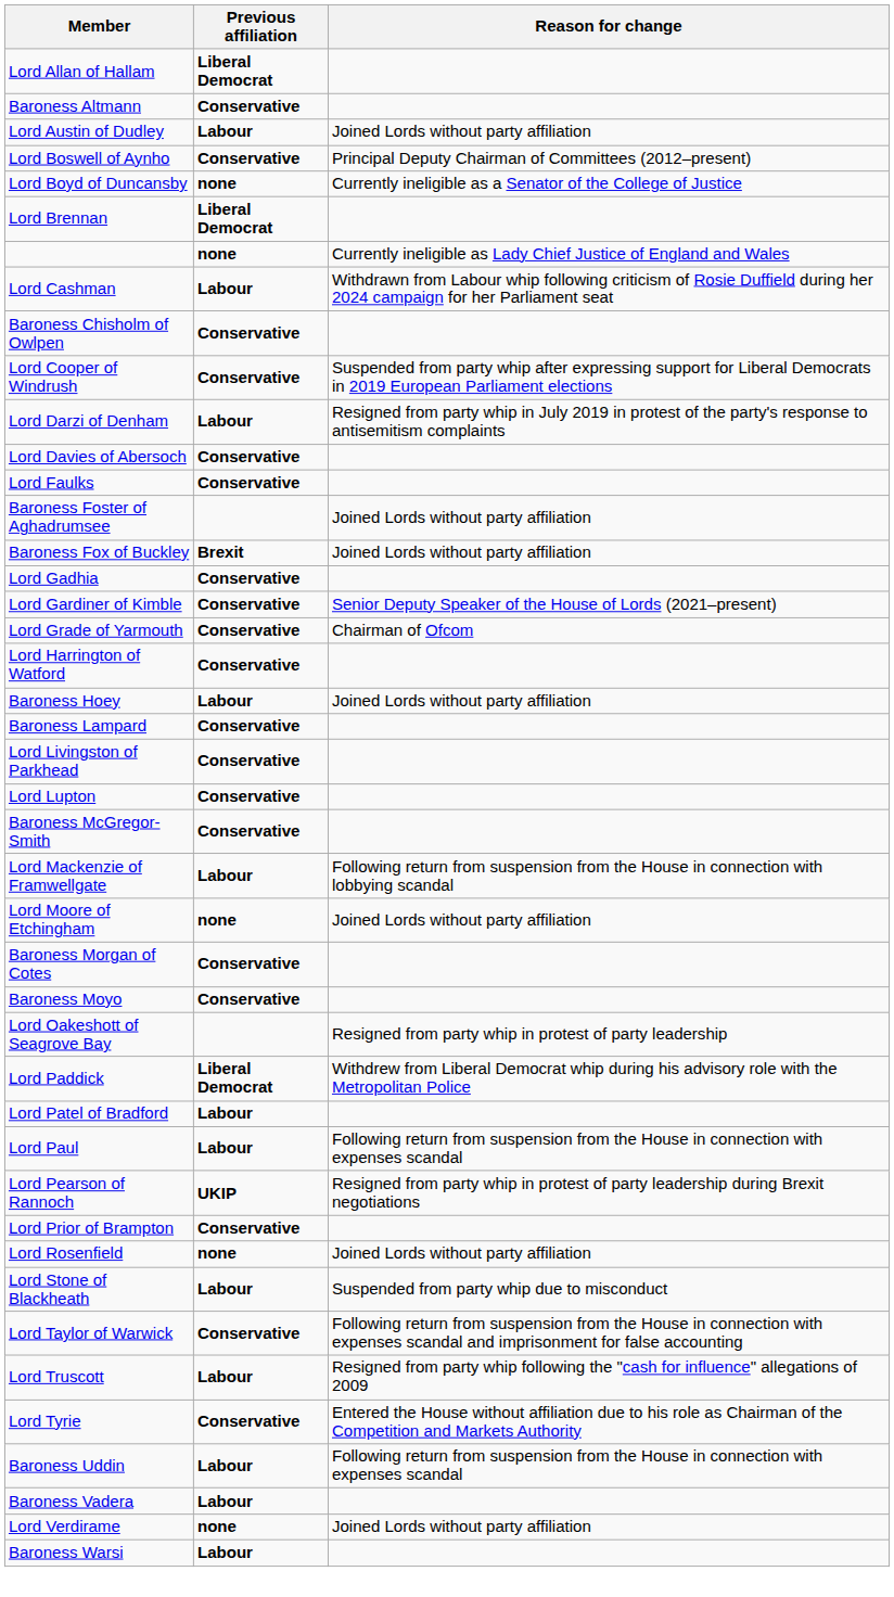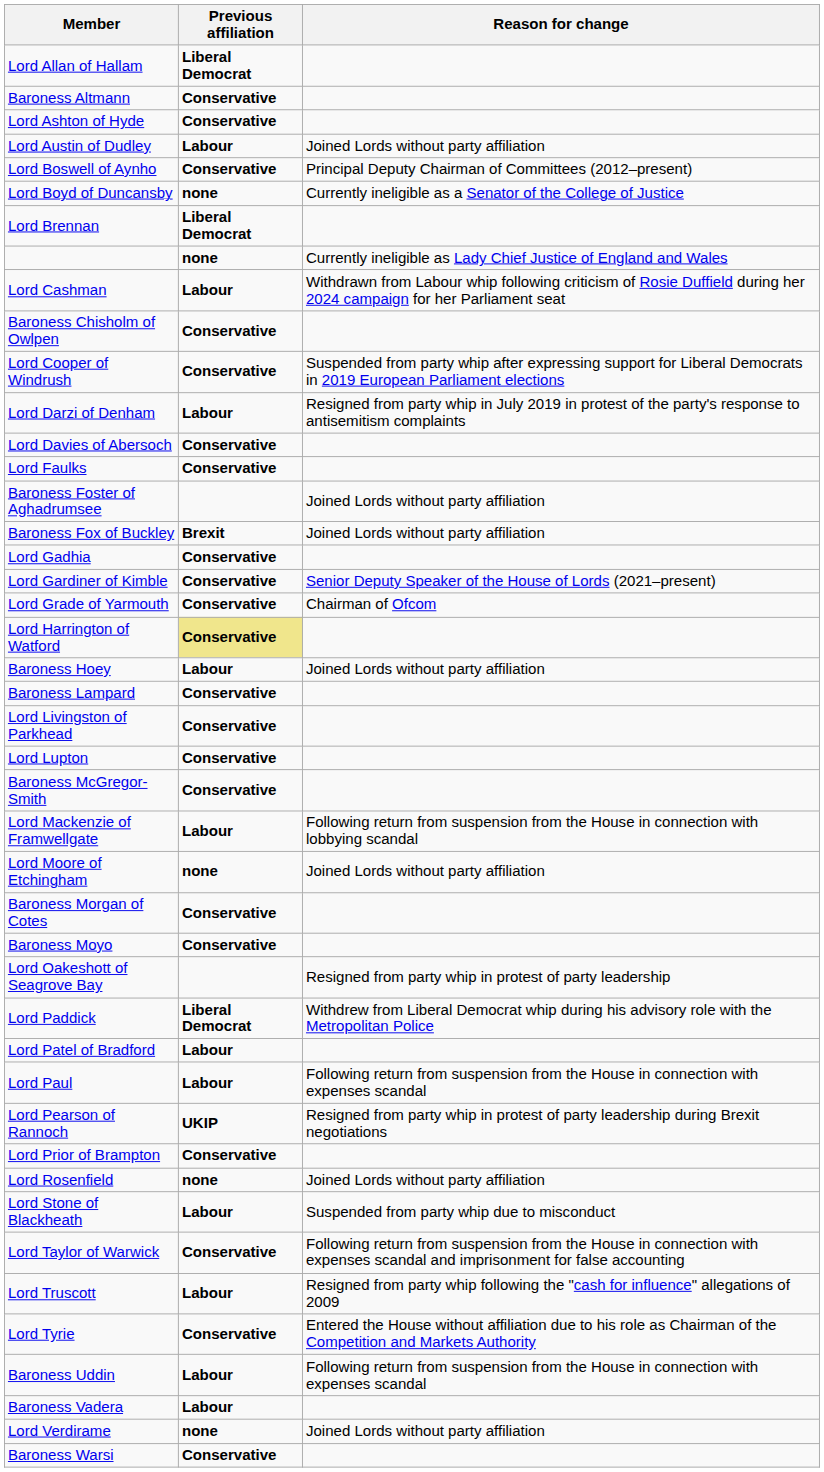+ row: Lord Ashton of Hyde | Conservative
Lord Harrington of Watford | Previous affiliation: no background -> khaki background
Baroness Warsi | Previous affiliation: Labour -> Conservative
